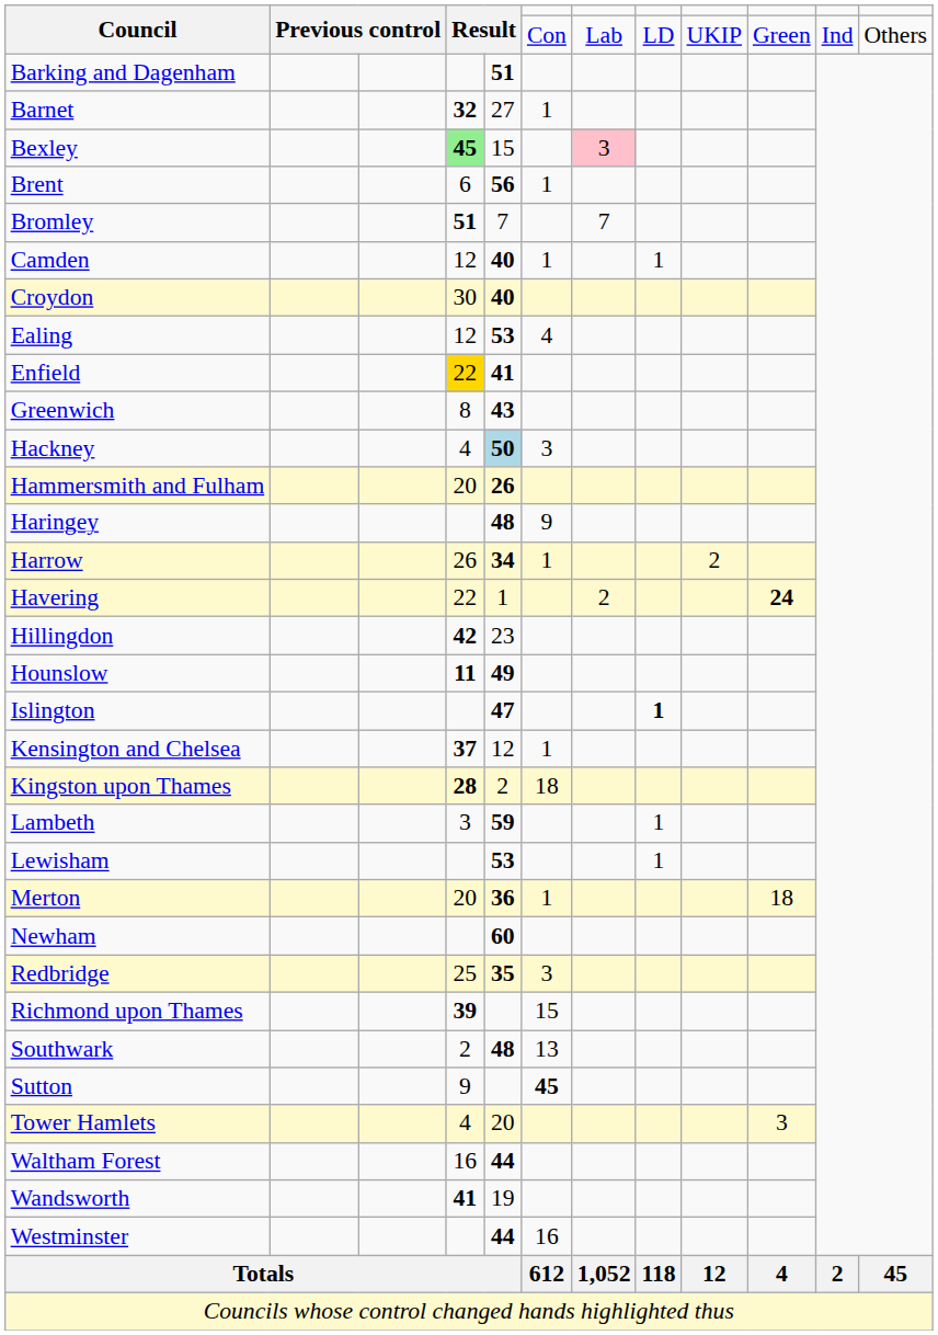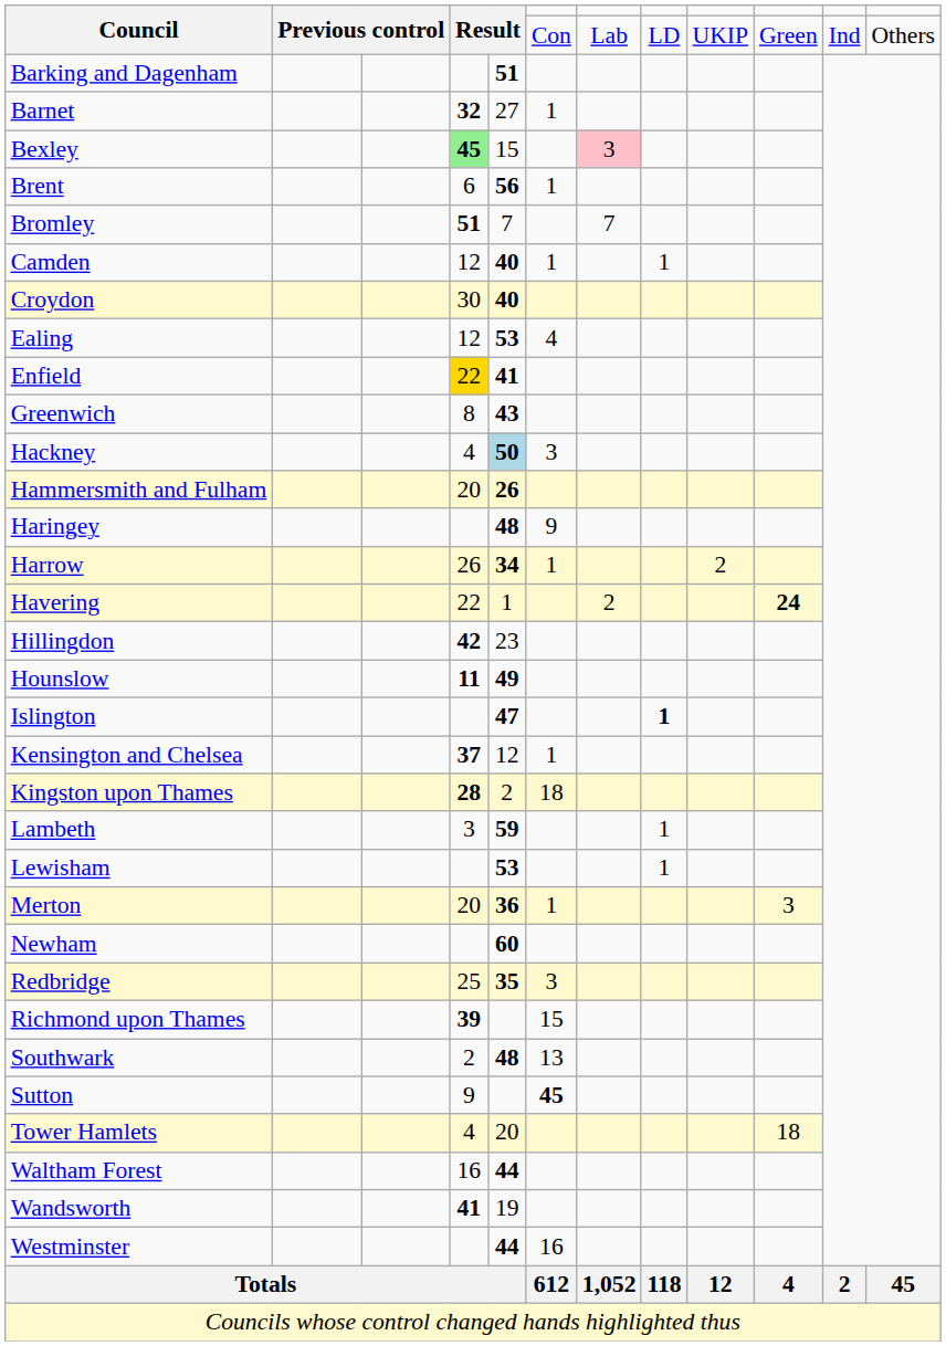Merton | column 10: 18 -> 3
Tower Hamlets | column 10: 3 -> 18
